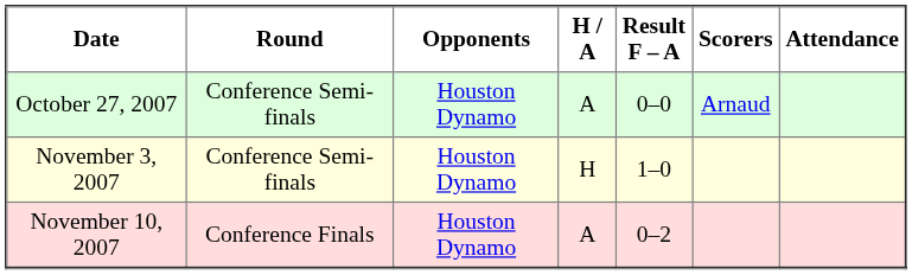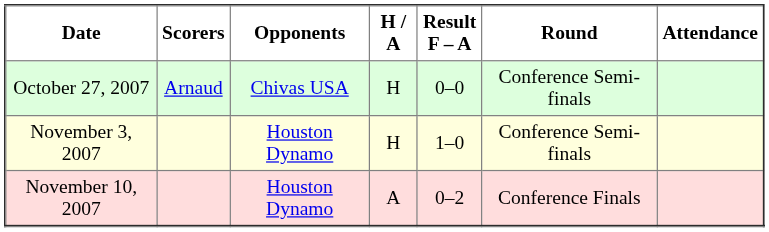columns swapped: Round <-> Scorers
October 27, 2007 | Opponents: Houston Dynamo -> Chivas USA
October 27, 2007 | H / A: A -> H
